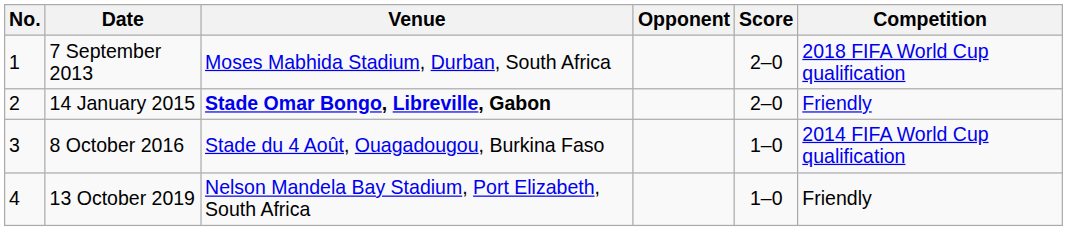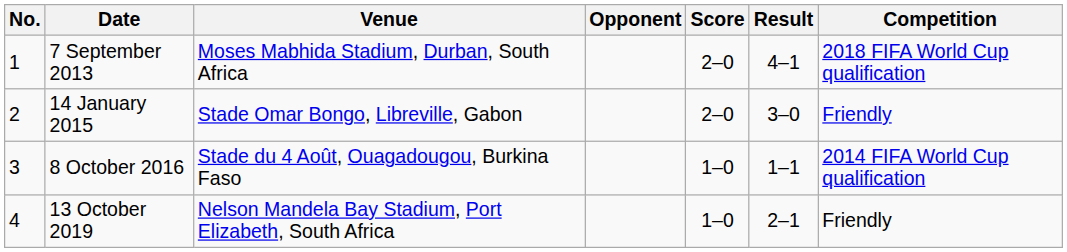+ column: Result | 4–1 | 3–0 | 1–1 | 2–1
14 January 2015 | Venue: bold -> normal
